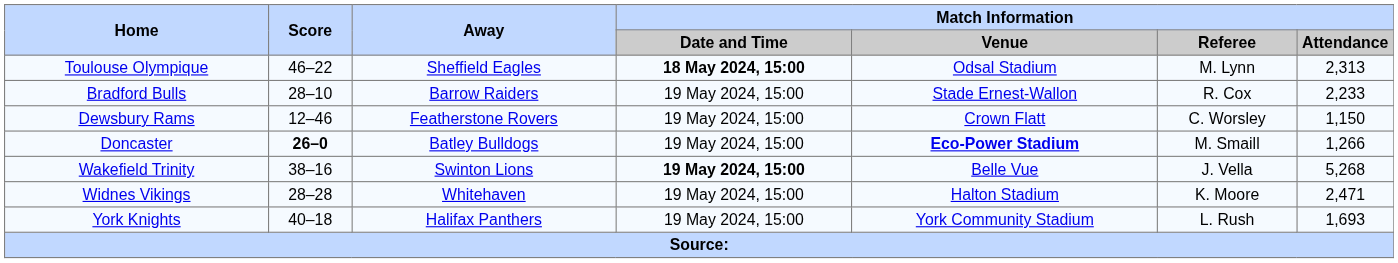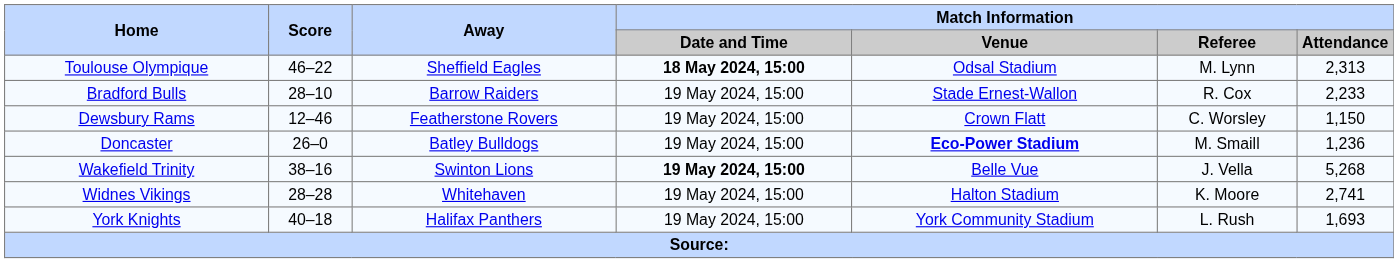Doncaster | Score: bold -> normal
Doncaster | Match Information / Attendance: 1,266 -> 1,236
Widnes Vikings | Match Information / Attendance: 2,471 -> 2,741
